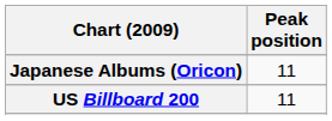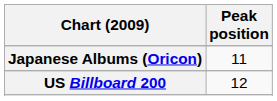US Billboard 200 | Peak position: 11 -> 12
